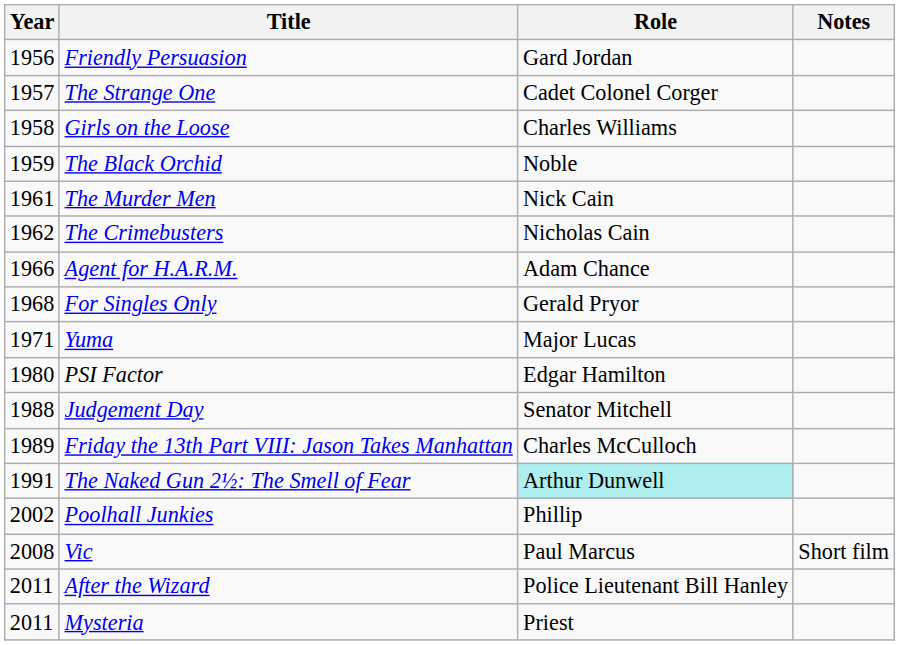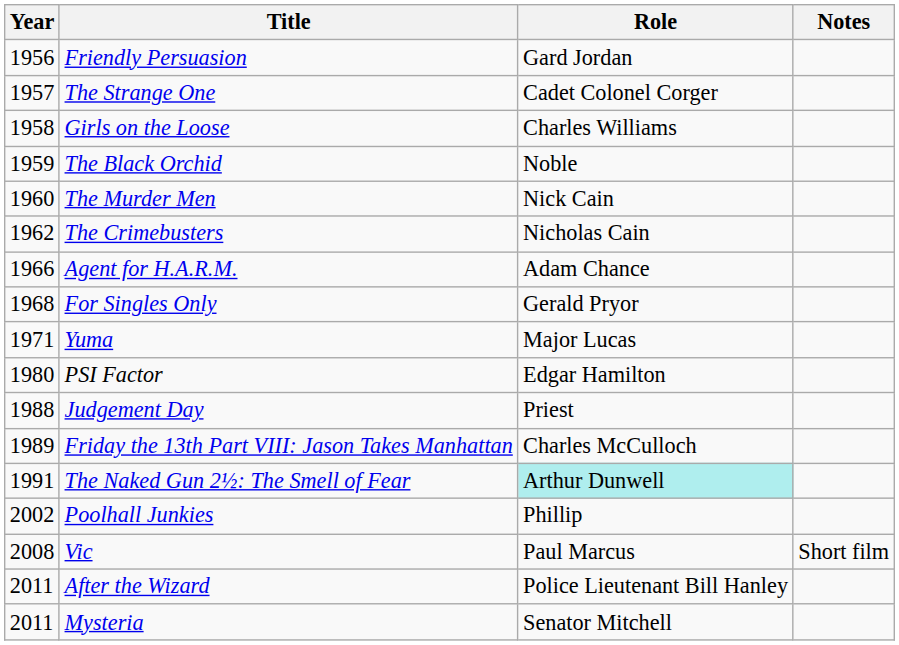The Murder Men | Year: 1961 -> 1960
Judgement Day | Role: Senator Mitchell -> Priest
Mysteria | Role: Priest -> Senator Mitchell
